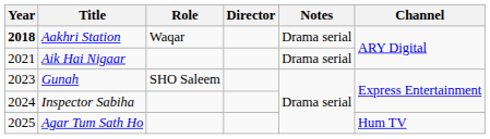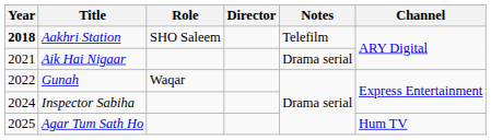Aakhri Station | Role: Waqar -> SHO Saleem
Aakhri Station | Notes: Drama serial -> Telefilm
Gunah | Year: 2023 -> 2022
Gunah | Role: SHO Saleem -> Waqar
